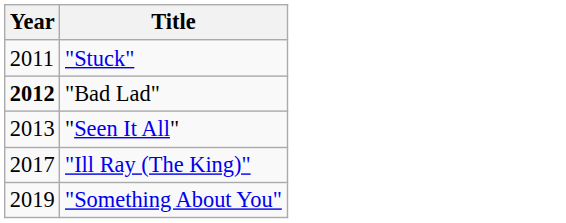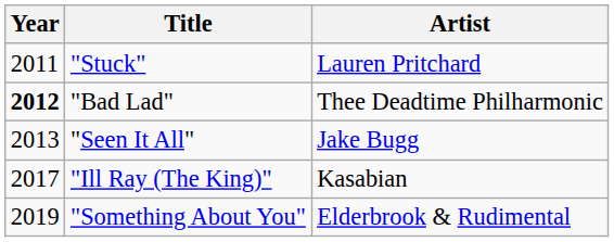+ column: Artist | Lauren Pritchard | Thee Deadtime Philharmonic | Jake Bugg | Kasabian | Elderbrook & Rudimental
